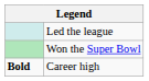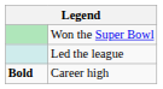rows swapped: Led the league <-> Won the Super Bowl
